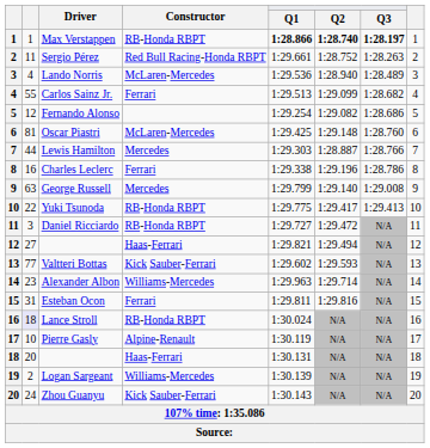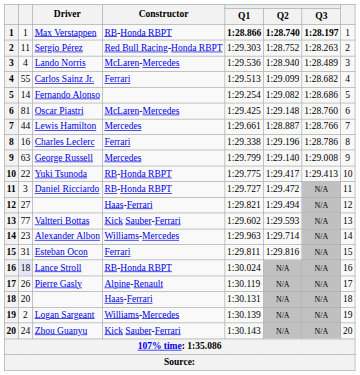Sergio Pérez | Q1: 1:29.661 -> 1:29.303
Fernando Alonso | column 2: 12 -> 14
Lewis Hamilton | Q1: 1:29.303 -> 1:29.661
Pierre Gasly | column 2: 10 -> 26
